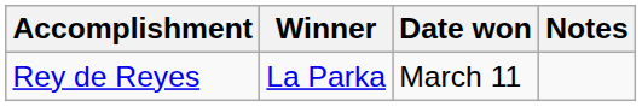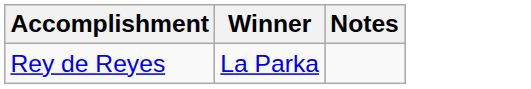- column: Date won | March 11
